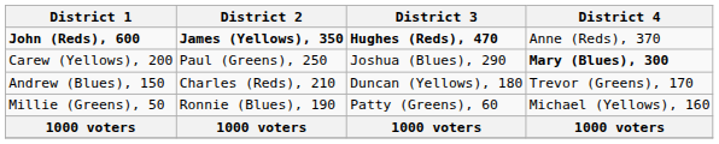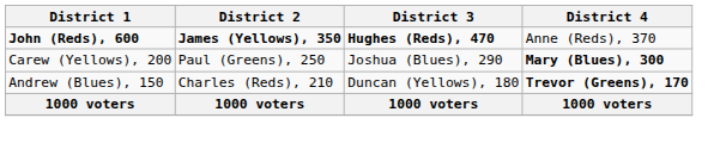Andrew (Blues), 150 | District 4: normal -> bold
- row: Millie (Greens), 50 | Ronnie (Blues), 190 | Patty (Greens), 60 | Michael (Yellows), 160
